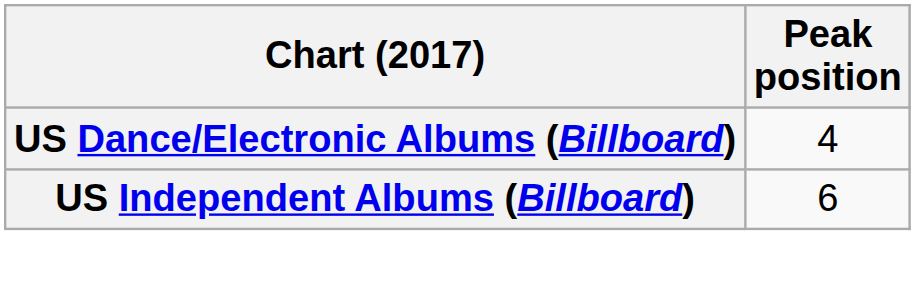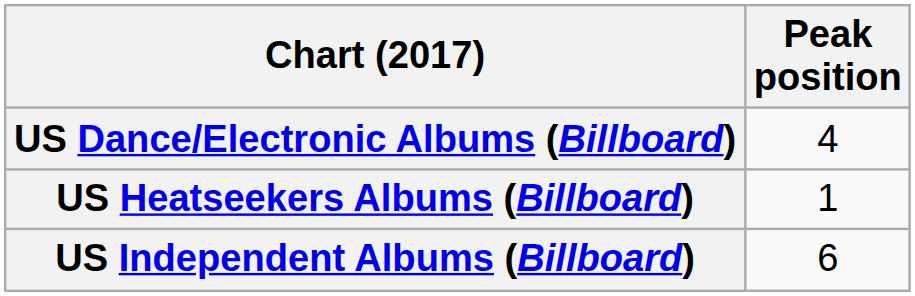+ row: US Heatseekers Albums (Billboard) | 1
